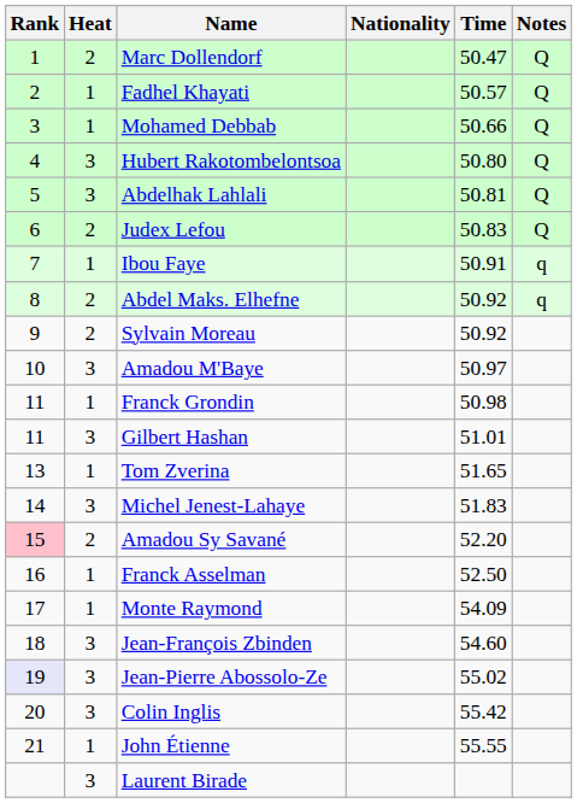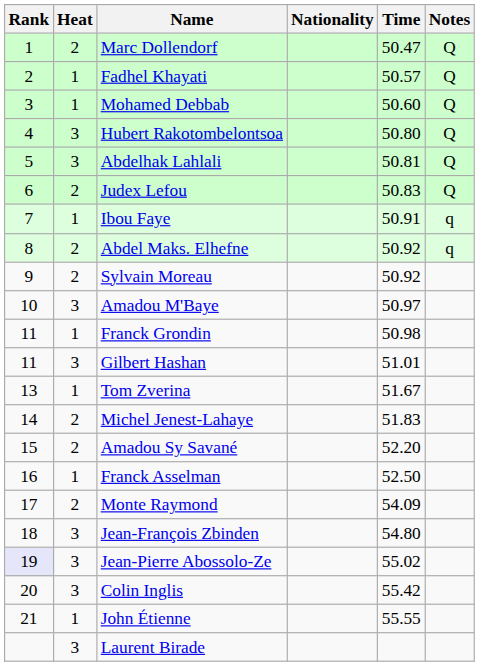Mohamed Debbab | Time: 50.66 -> 50.60
Tom Zverina | Time: 51.65 -> 51.67
Michel Jenest-Lahaye | Heat: 3 -> 2
Amadou Sy Savané | Rank: pink background -> no background
Monte Raymond | Heat: 1 -> 2
Jean-François Zbinden | Time: 54.60 -> 54.80
